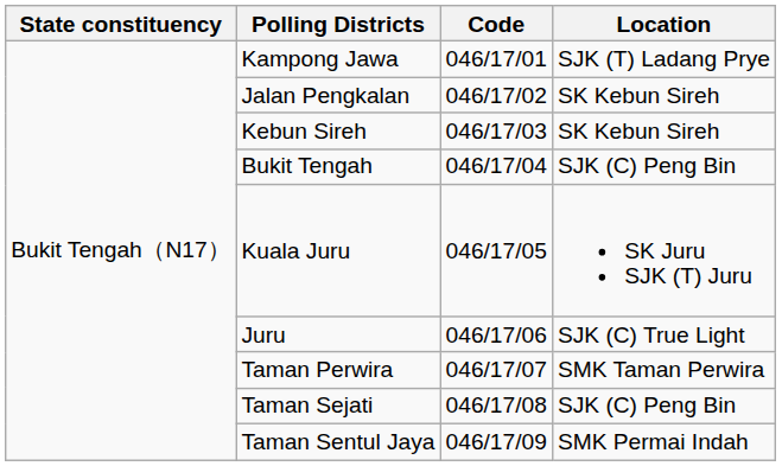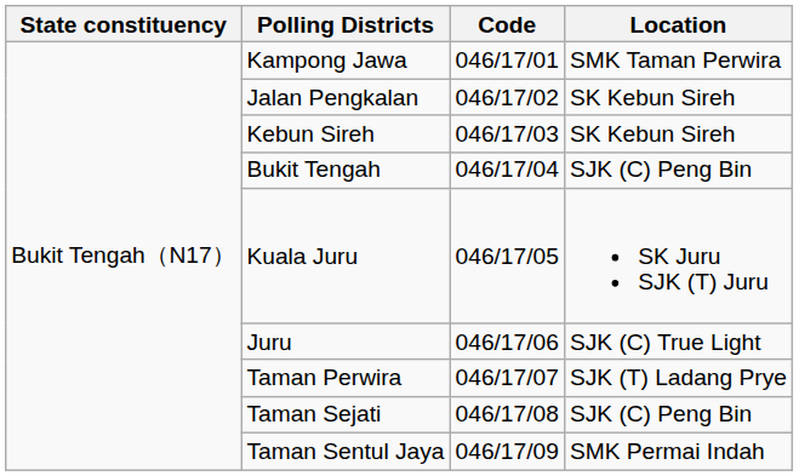Kampong Jawa | Location: SJK (T) Ladang Prye -> SMK Taman Perwira
Taman Perwira | Location: SMK Taman Perwira -> SJK (T) Ladang Prye
